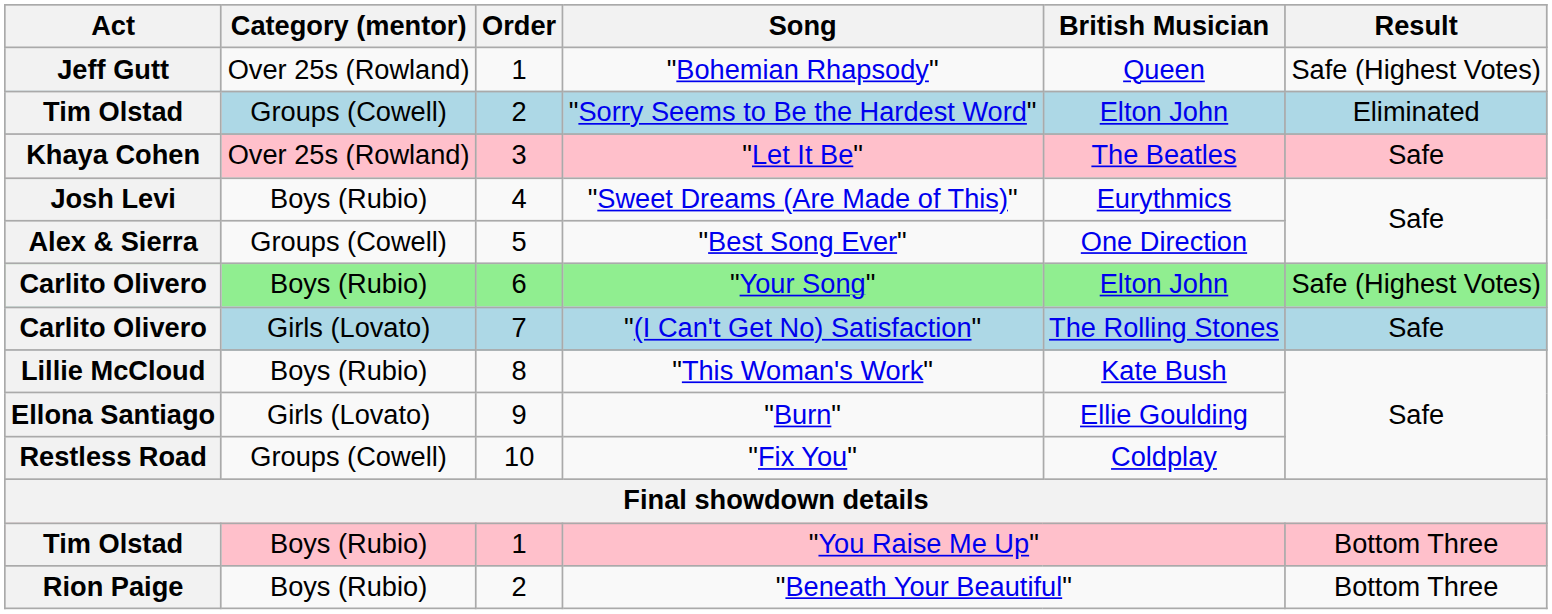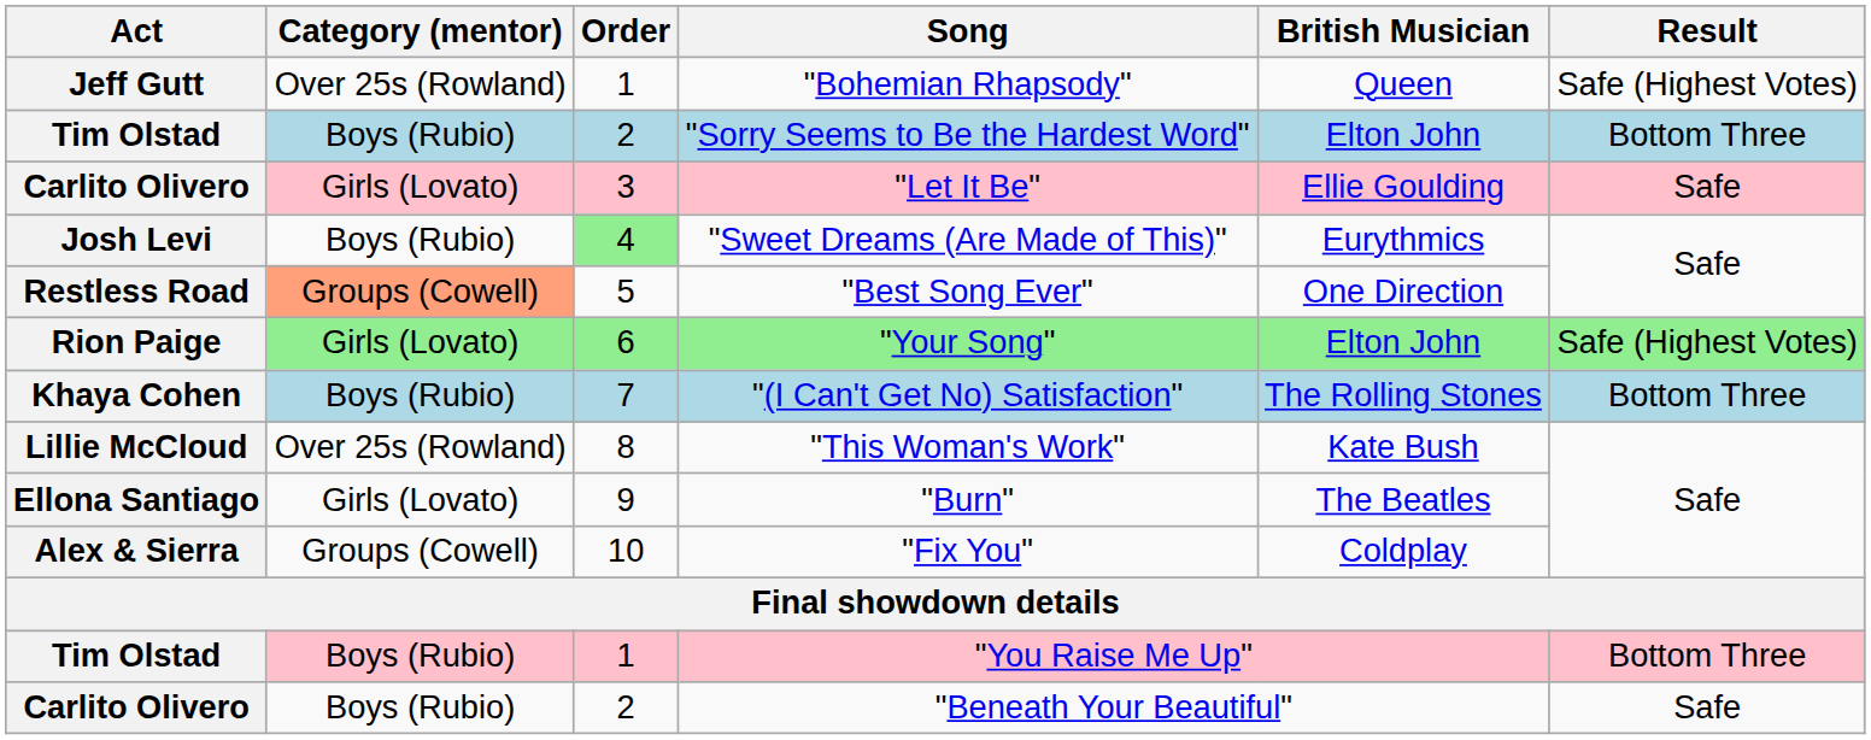"Sorry Seems to Be the Hardest Word" | Category (mentor): Groups (Cowell) -> Boys (Rubio)
"Sorry Seems to Be the Hardest Word" | Result: Eliminated -> Bottom Three
"Let It Be" | Act: Khaya Cohen -> Carlito Olivero
"Let It Be" | Category (mentor): Over 25s (Rowland) -> Girls (Lovato)
"Let It Be" | British Musician: The Beatles -> Ellie Goulding
"Sweet Dreams (Are Made of This)" | Order: no background -> lightgreen background
"Best Song Ever" | Act: Alex & Sierra -> Restless Road
"Best Song Ever" | Category (mentor): no background -> lightsalmon background
"Your Song" | Act: Carlito Olivero -> Rion Paige
"Your Song" | Category (mentor): Boys (Rubio) -> Girls (Lovato)
"(I Can't Get No) Satisfaction" | Act: Carlito Olivero -> Khaya Cohen
"(I Can't Get No) Satisfaction" | Category (mentor): Girls (Lovato) -> Boys (Rubio)
"(I Can't Get No) Satisfaction" | Result: Safe -> Bottom Three
"This Woman's Work" | Category (mentor): Boys (Rubio) -> Over 25s (Rowland)
"Burn" | British Musician: Ellie Goulding -> The Beatles
"Fix You" | Act: Restless Road -> Alex & Sierra
"Beneath Your Beautiful" | Act: Rion Paige -> Carlito Olivero
"Beneath Your Beautiful" | Result: Bottom Three -> Safe
